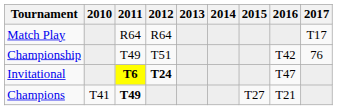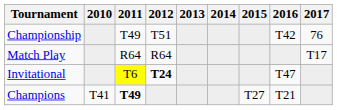rows swapped: Championship <-> Match Play
Invitational | 2011: bold -> normal
